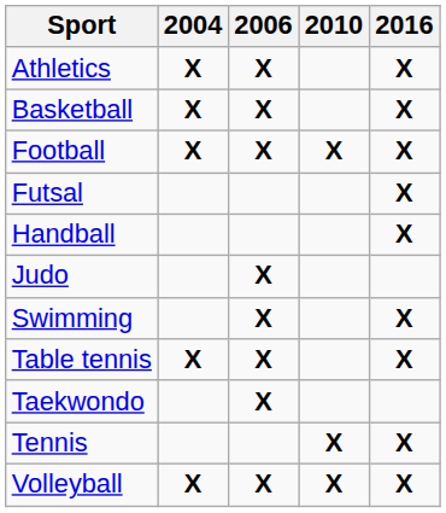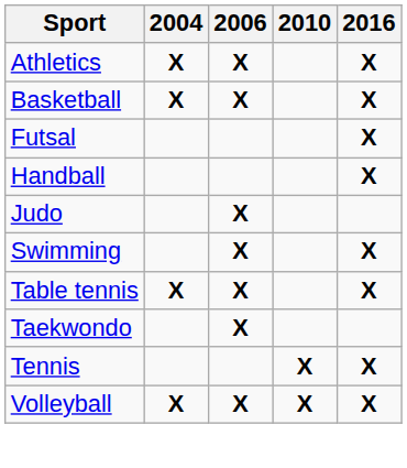- row: Football | X | X | X | X
